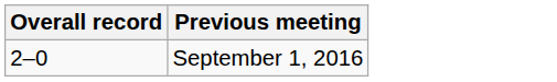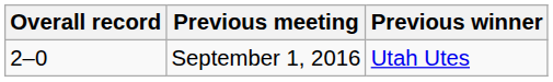+ column: Previous winner | Utah Utes
